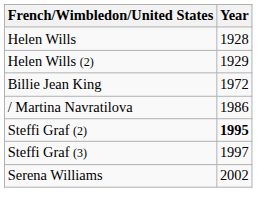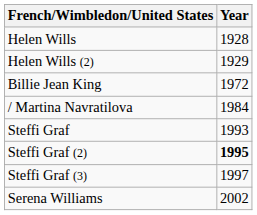/ Martina Navratilova | Year: 1986 -> 1984
+ row: Steffi Graf | 1993
